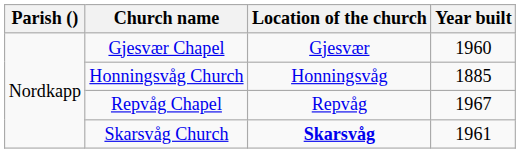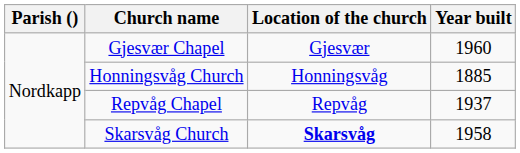Repvåg Chapel | Year built: 1967 -> 1937
Skarsvåg Church | Year built: 1961 -> 1958
